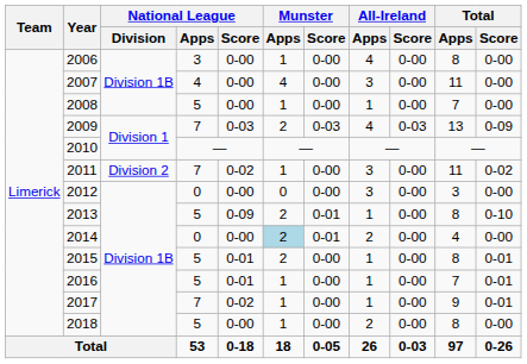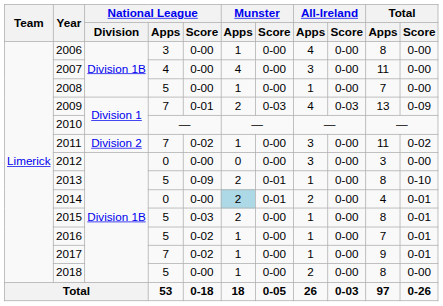2009 | National League / Score: 0-03 -> 0-01
2014 | Total / Score: 0-00 -> 0-01
2015 | National League / Score: 0-01 -> 0-03
2016 | National League / Score: 0-01 -> 0-02
